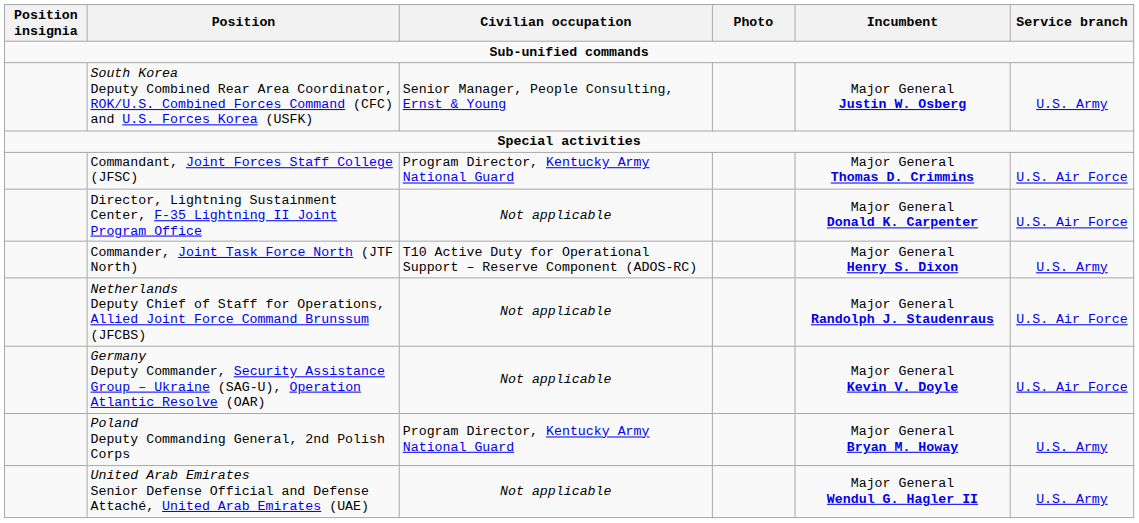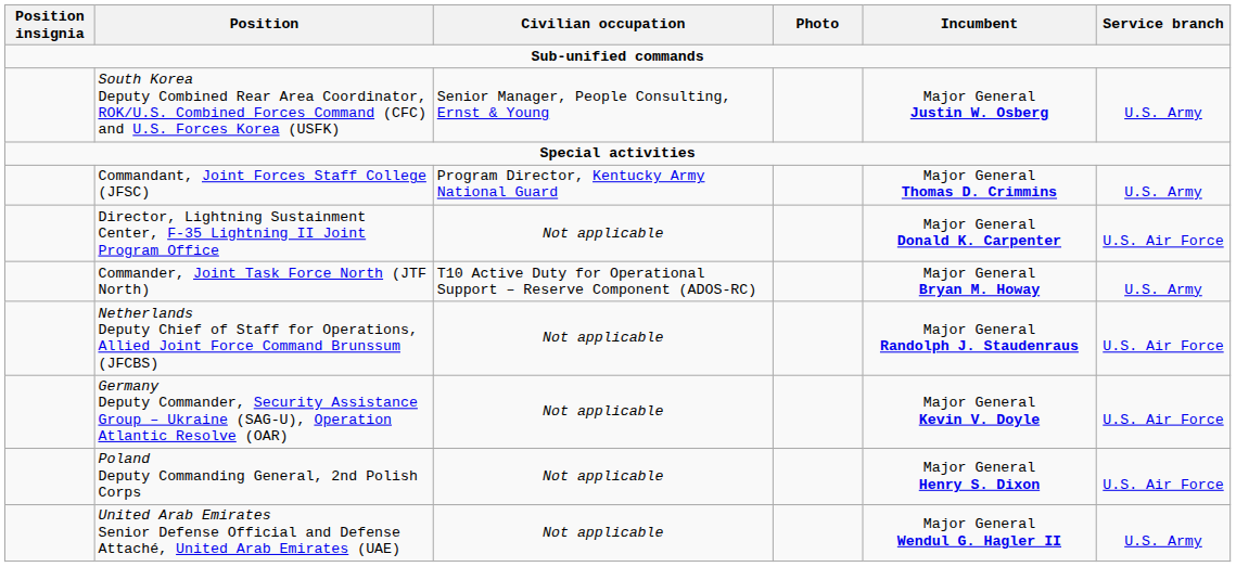Commandant, Joint Forces Staff College (JFSC) | Service branch: U.S. Air Force -> U.S. Army
Commander, Joint Task Force North (JTF North) | Incumbent: Major General Henry S. Dixon -> Major General Bryan M. Howay
Poland Deputy Commanding General, 2nd Polish Corps | Civilian occupation: Program Director, Kentucky Army National Guard -> Not applicable
Poland Deputy Commanding General, 2nd Polish Corps | Incumbent: Major General Bryan M. Howay -> Major General Henry S. Dixon
Poland Deputy Commanding General, 2nd Polish Corps | Service branch: U.S. Army -> U.S. Air Force
